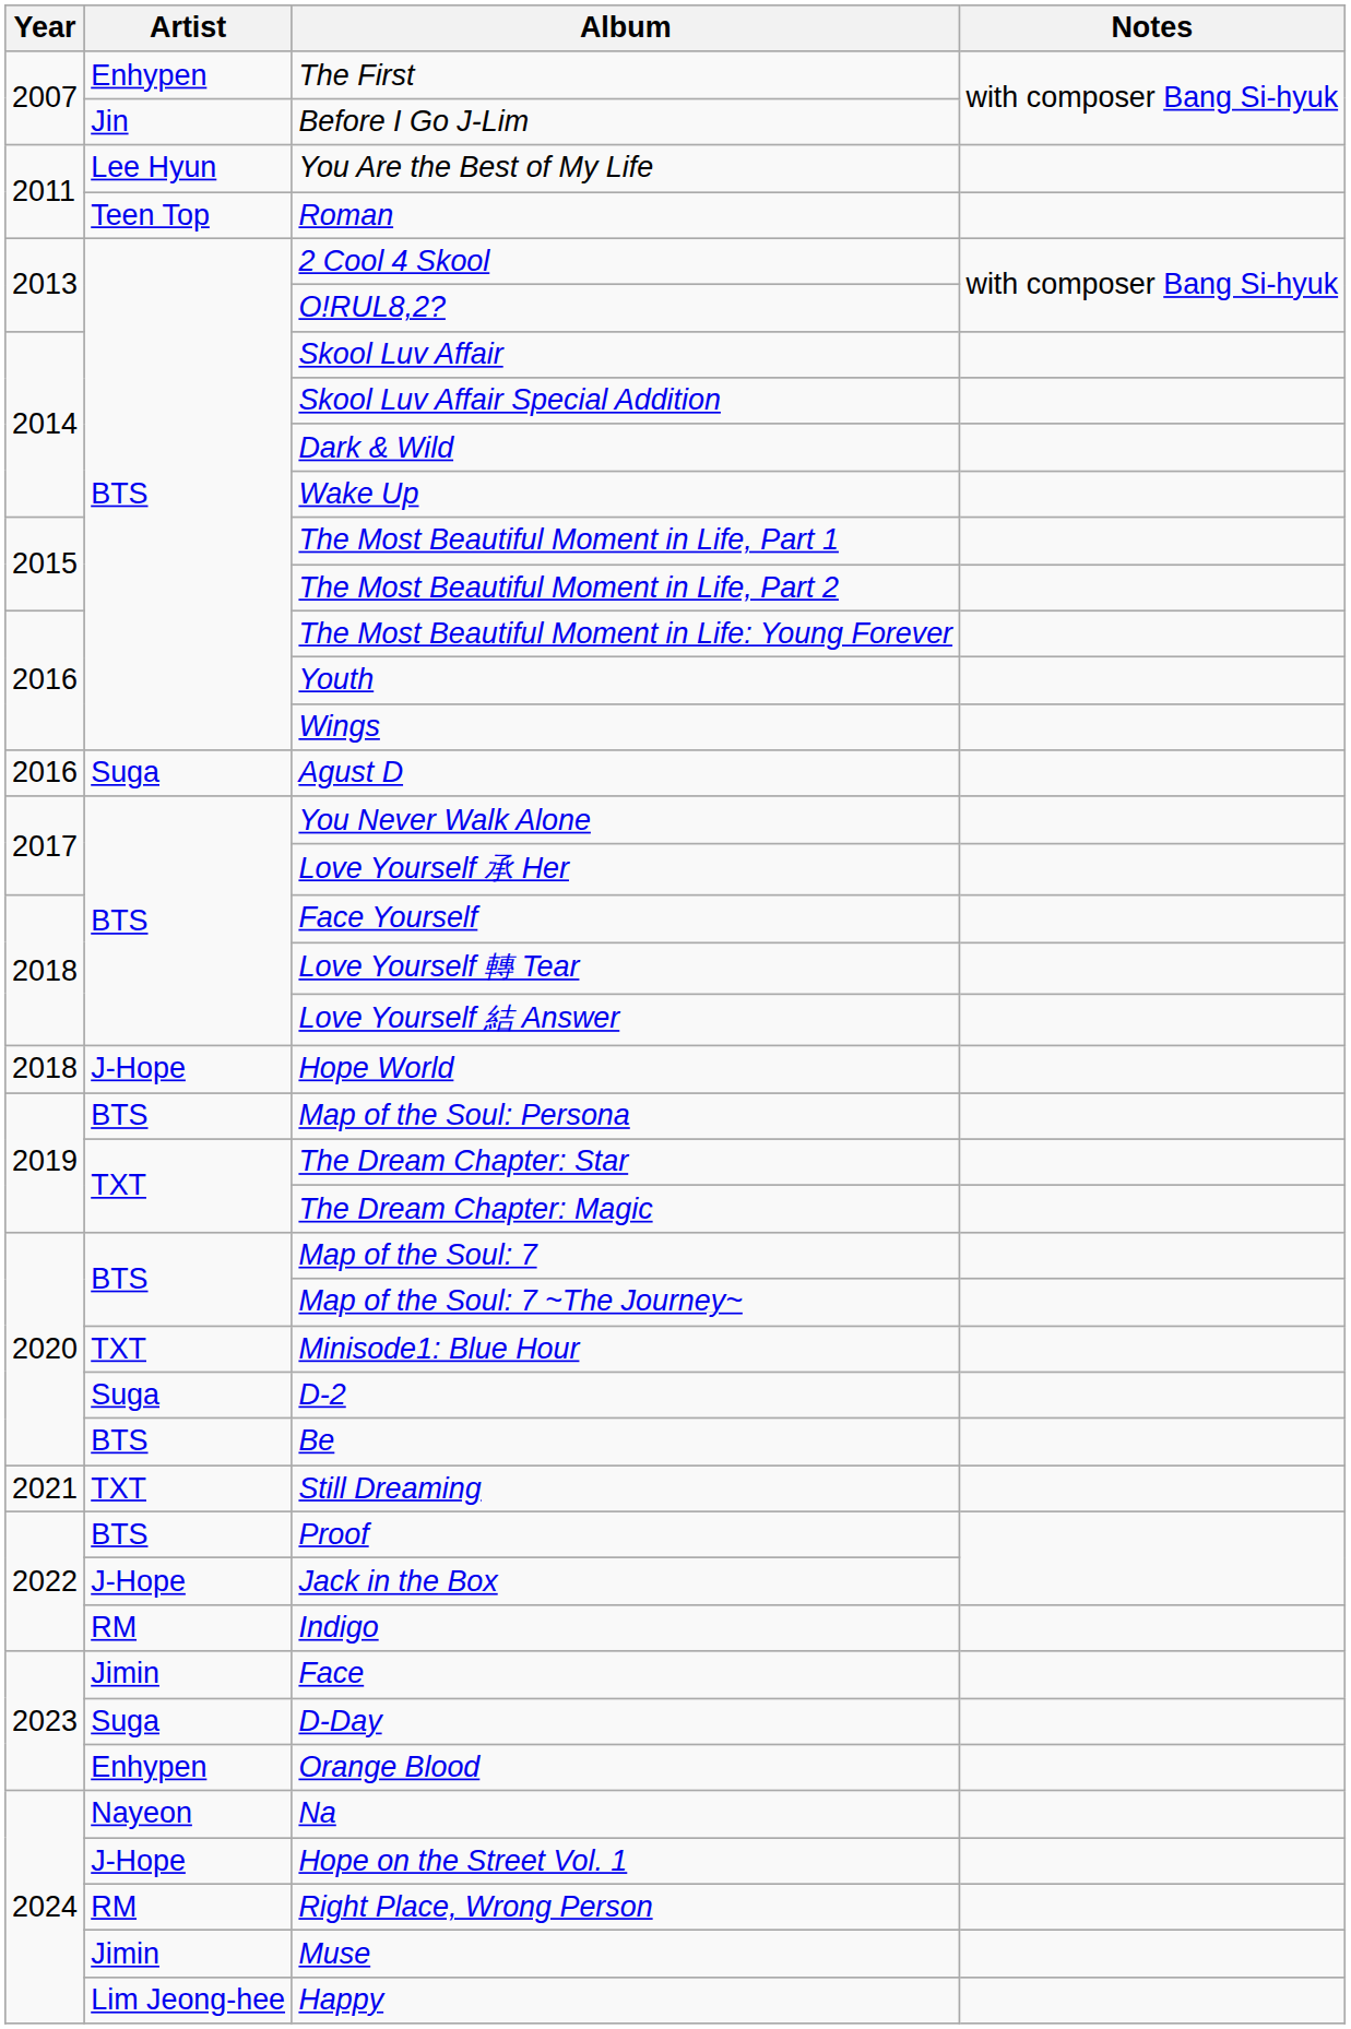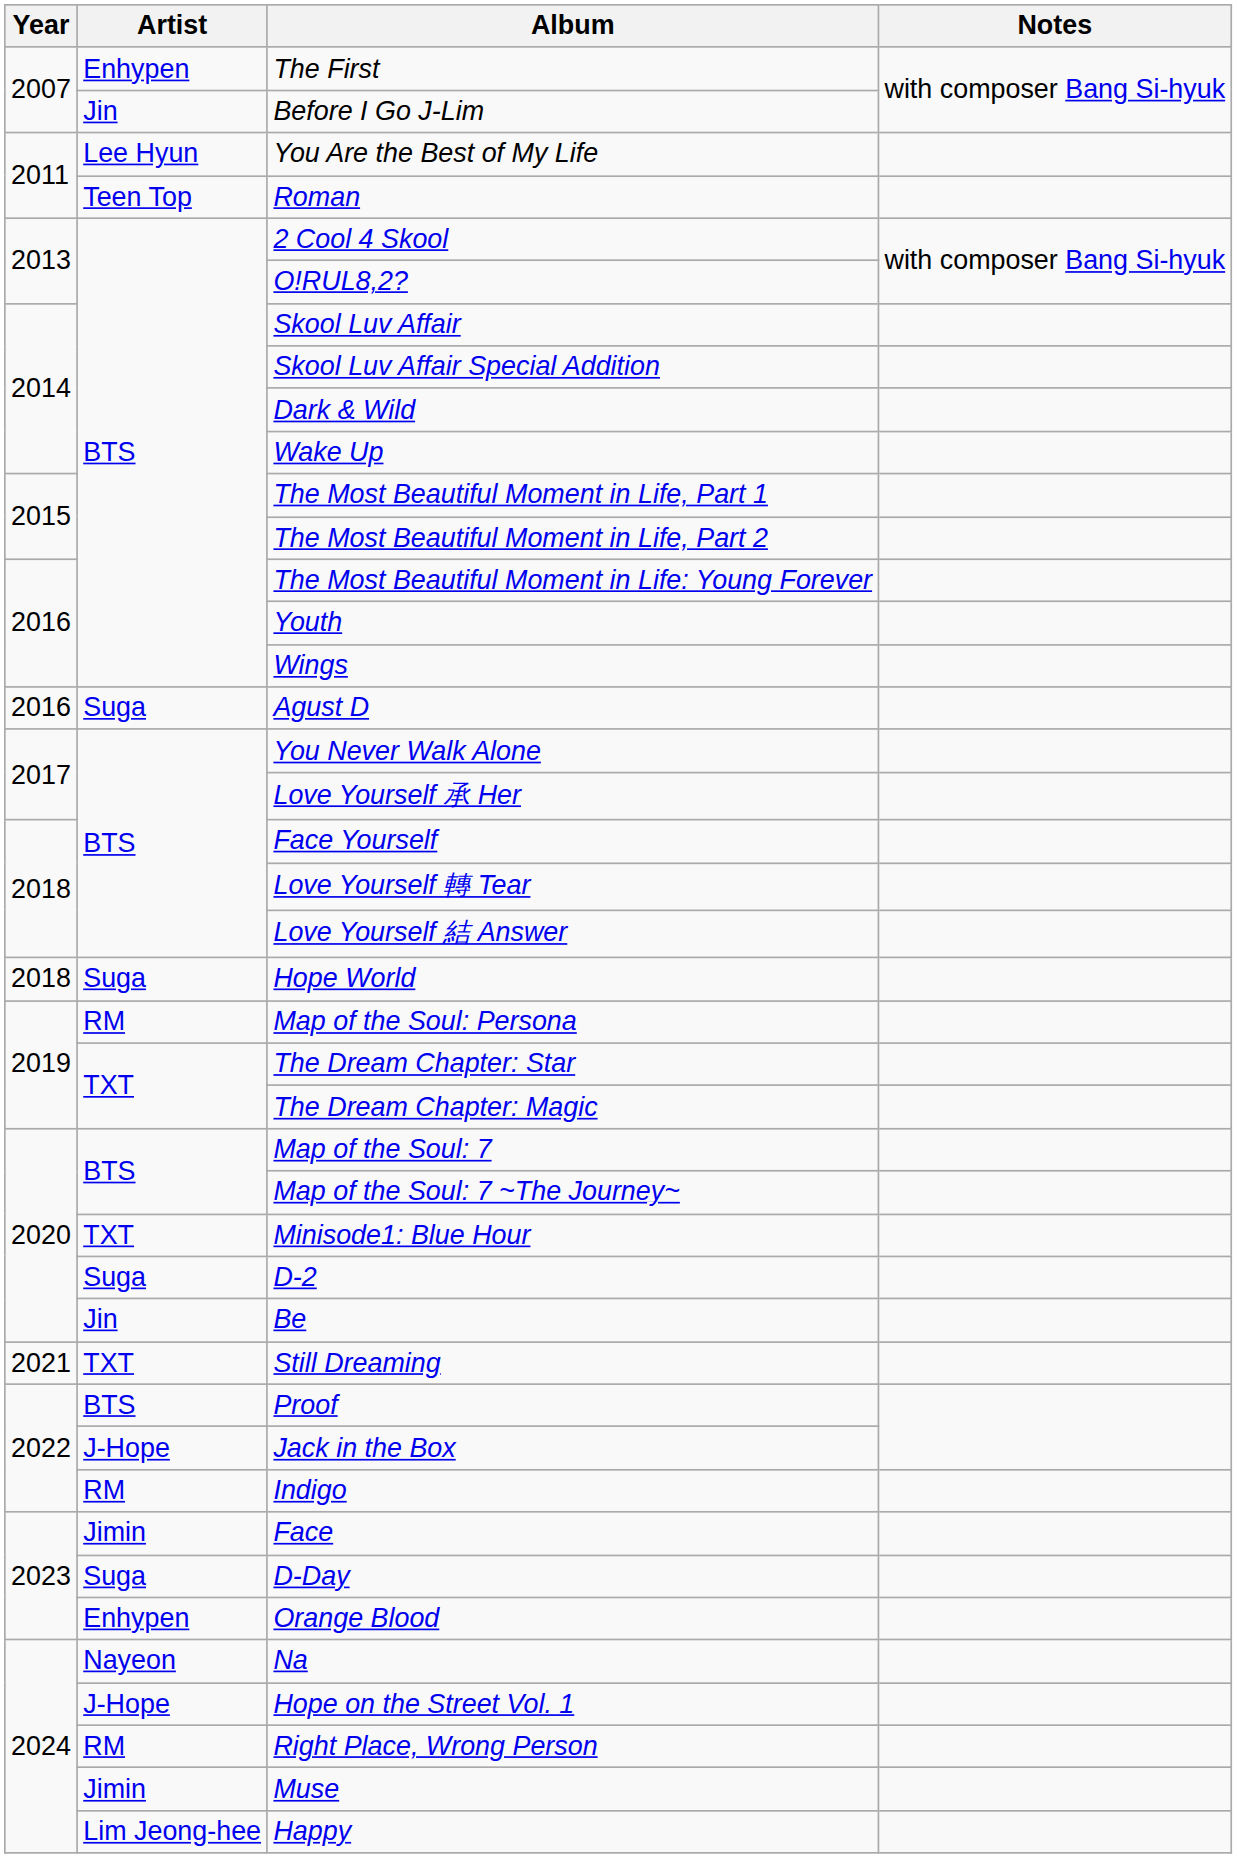Hope World | Artist: J-Hope -> Suga
Map of the Soul: Persona | Artist: BTS -> RM
Be | Artist: BTS -> Jin
